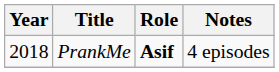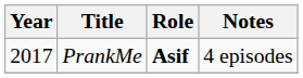PrankMe | Year: 2018 -> 2017
